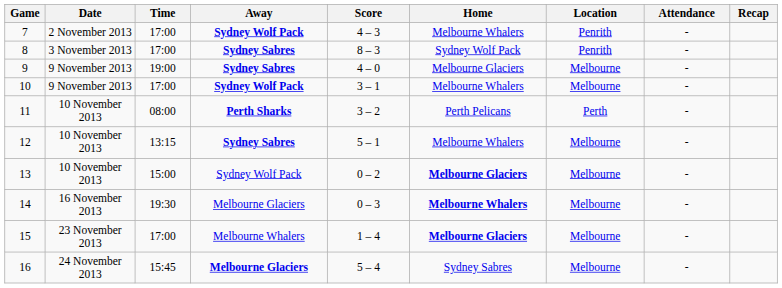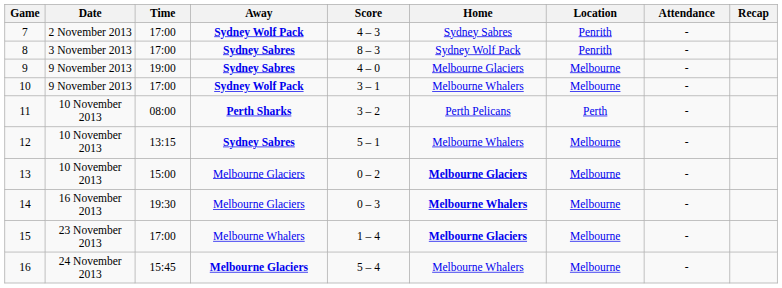7 | Home: Melbourne Whalers -> Sydney Sabres
13 | Away: Sydney Wolf Pack -> Melbourne Glaciers
16 | Home: Sydney Sabres -> Melbourne Whalers
